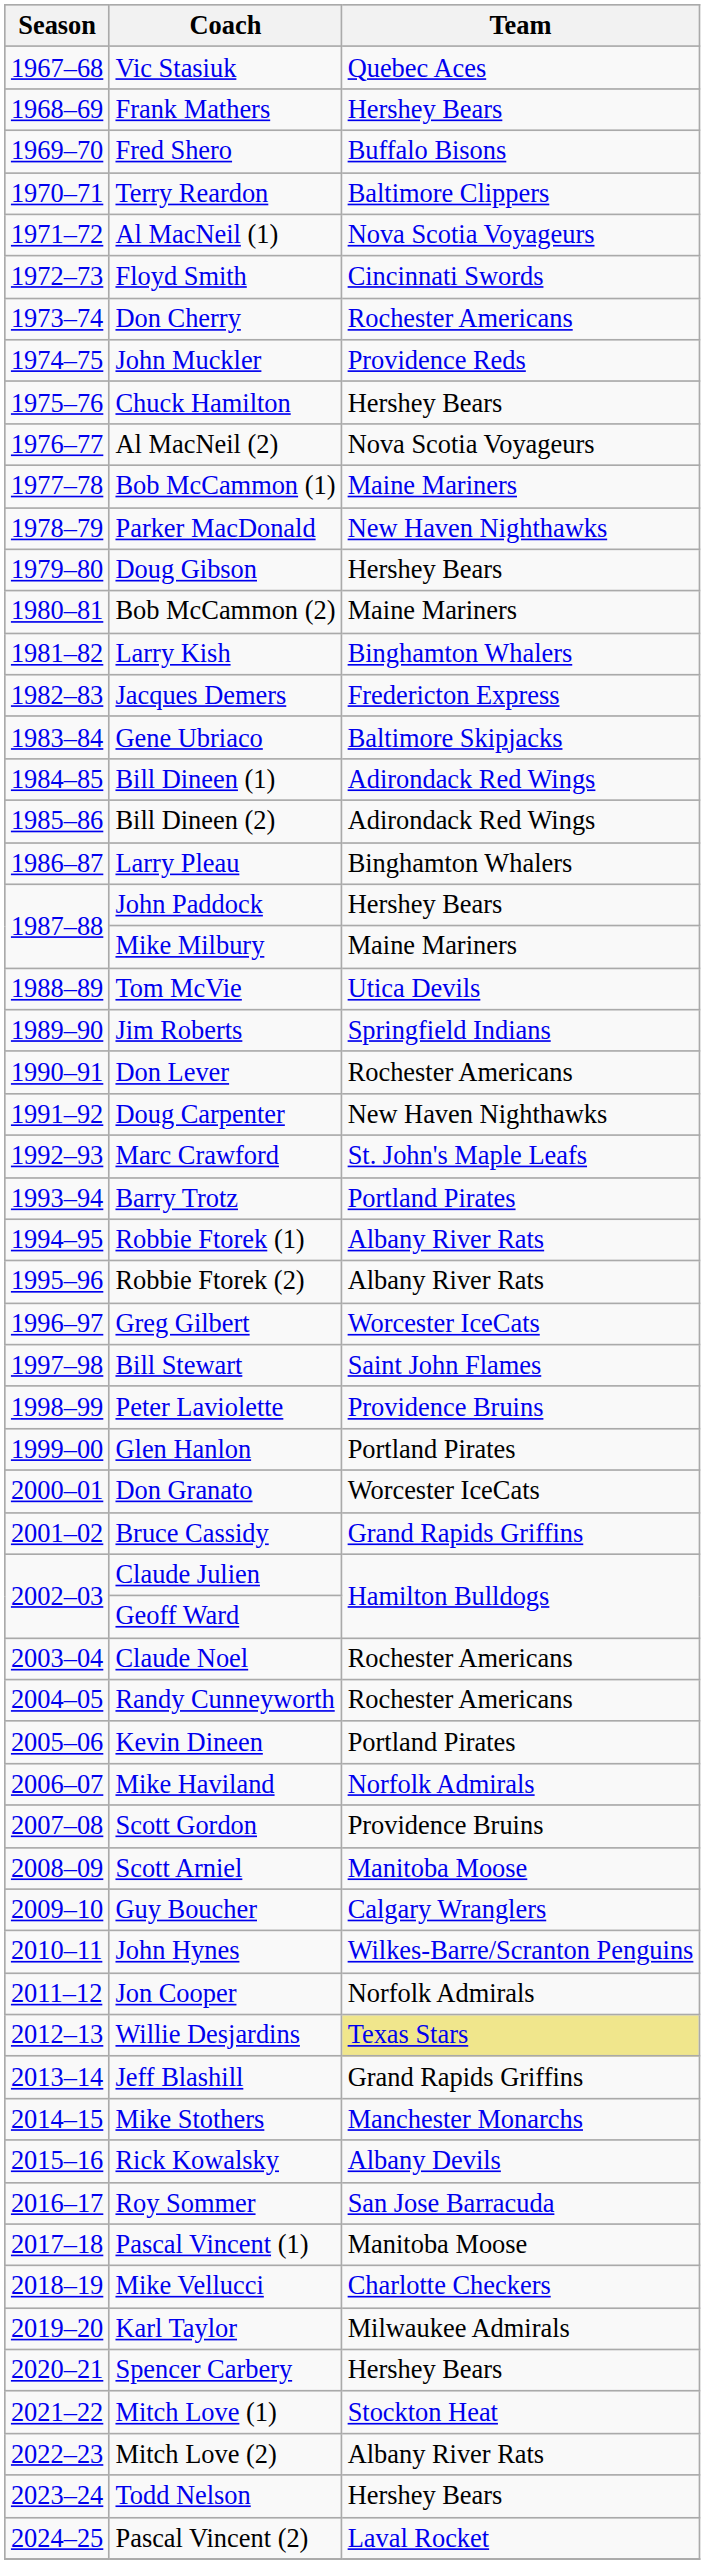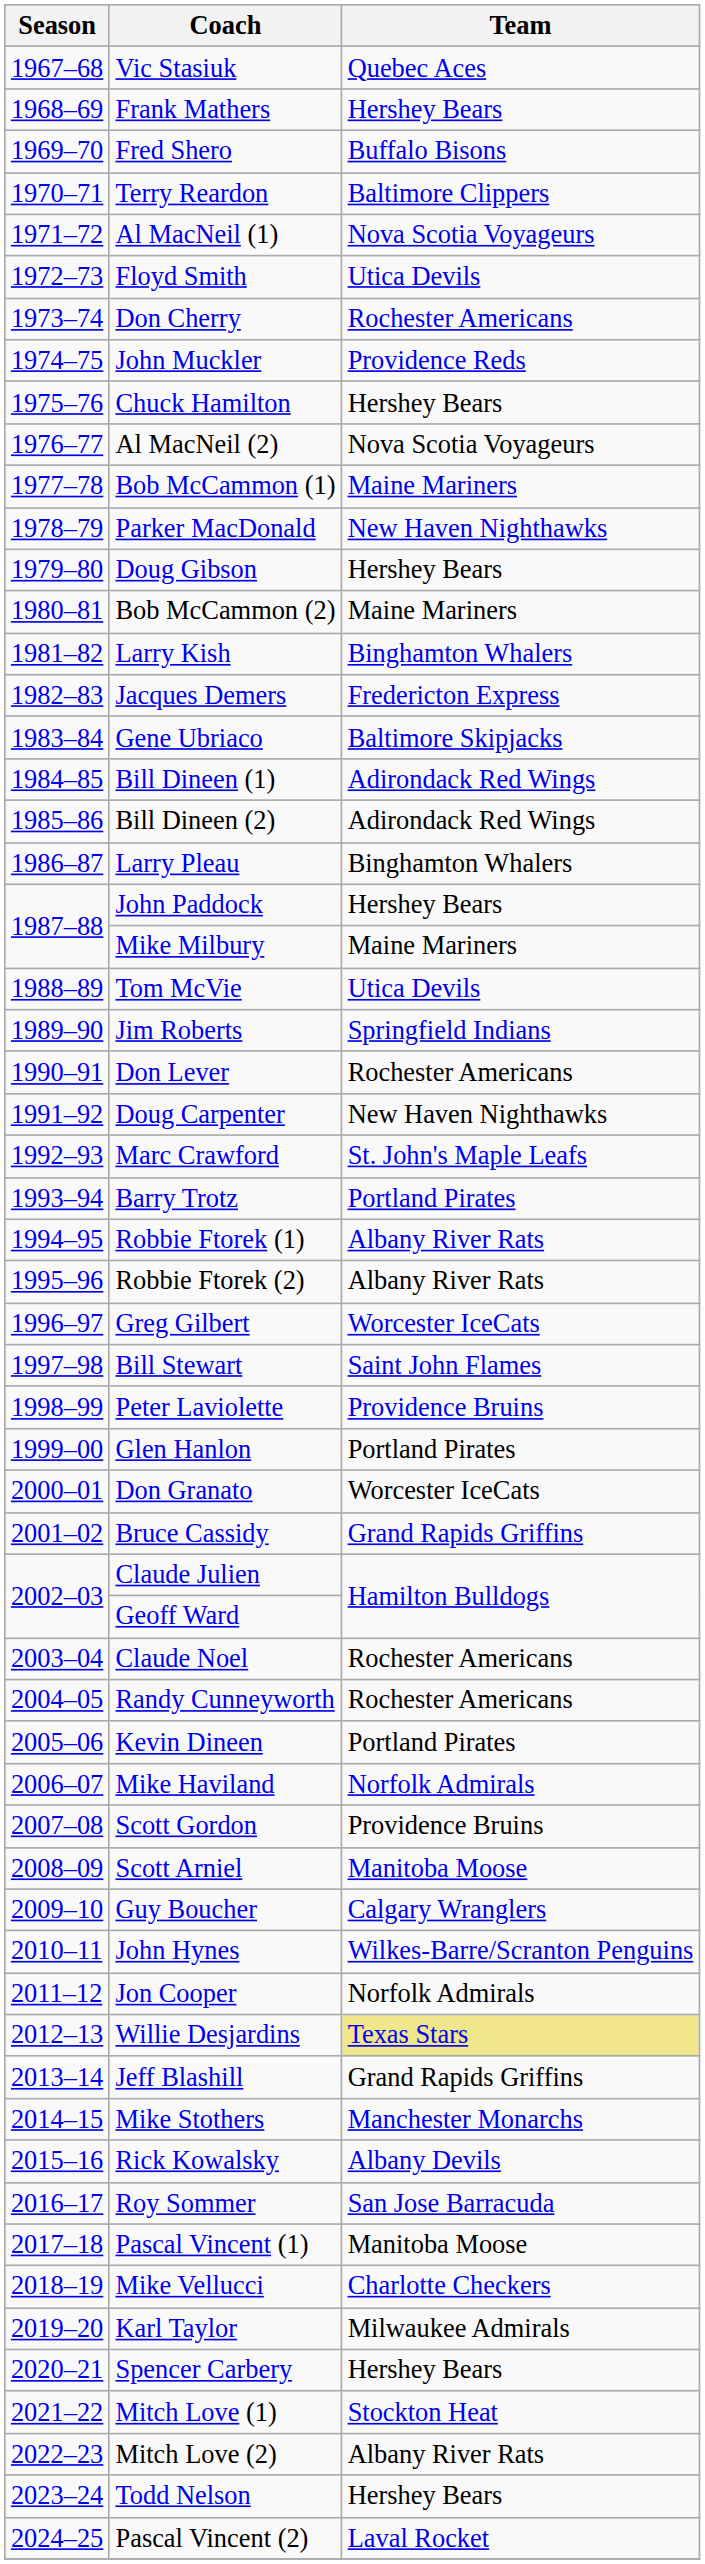Floyd Smith | Team: Cincinnati Swords -> Utica Devils
